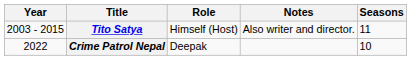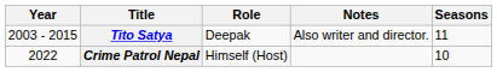Tito Satya | Role: Himself (Host) -> Deepak
Crime Patrol Nepal | Role: Deepak -> Himself (Host)
